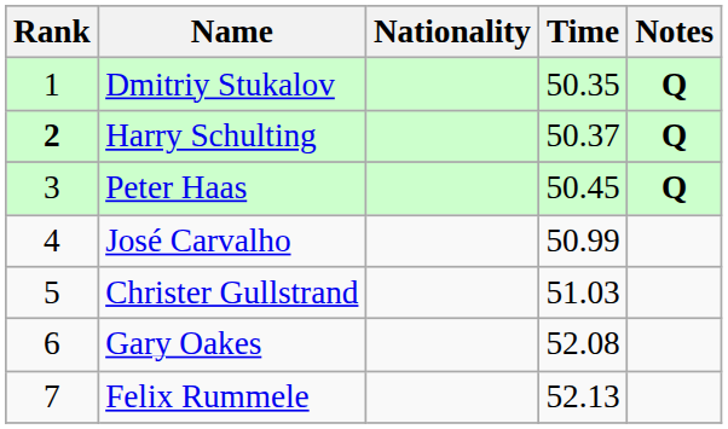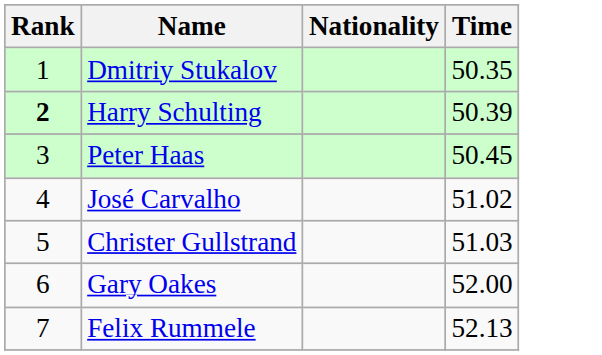- column: Notes | Q | Q | Q
Harry Schulting | Time: 50.37 -> 50.39
José Carvalho | Time: 50.99 -> 51.02
Gary Oakes | Time: 52.08 -> 52.00
